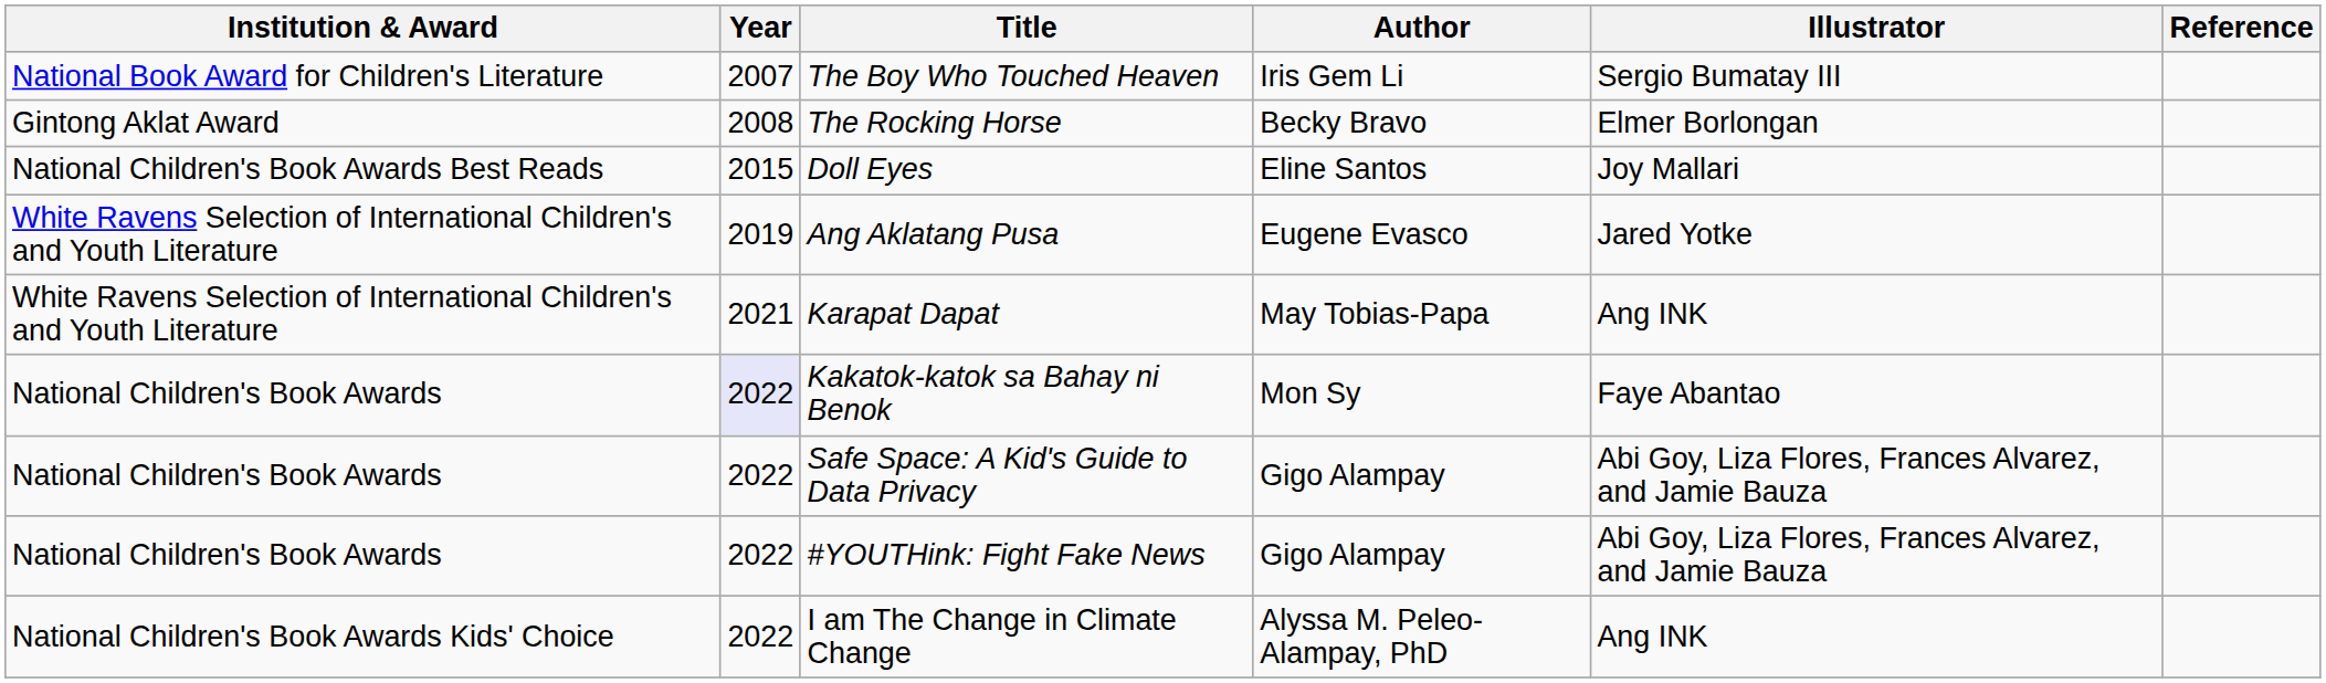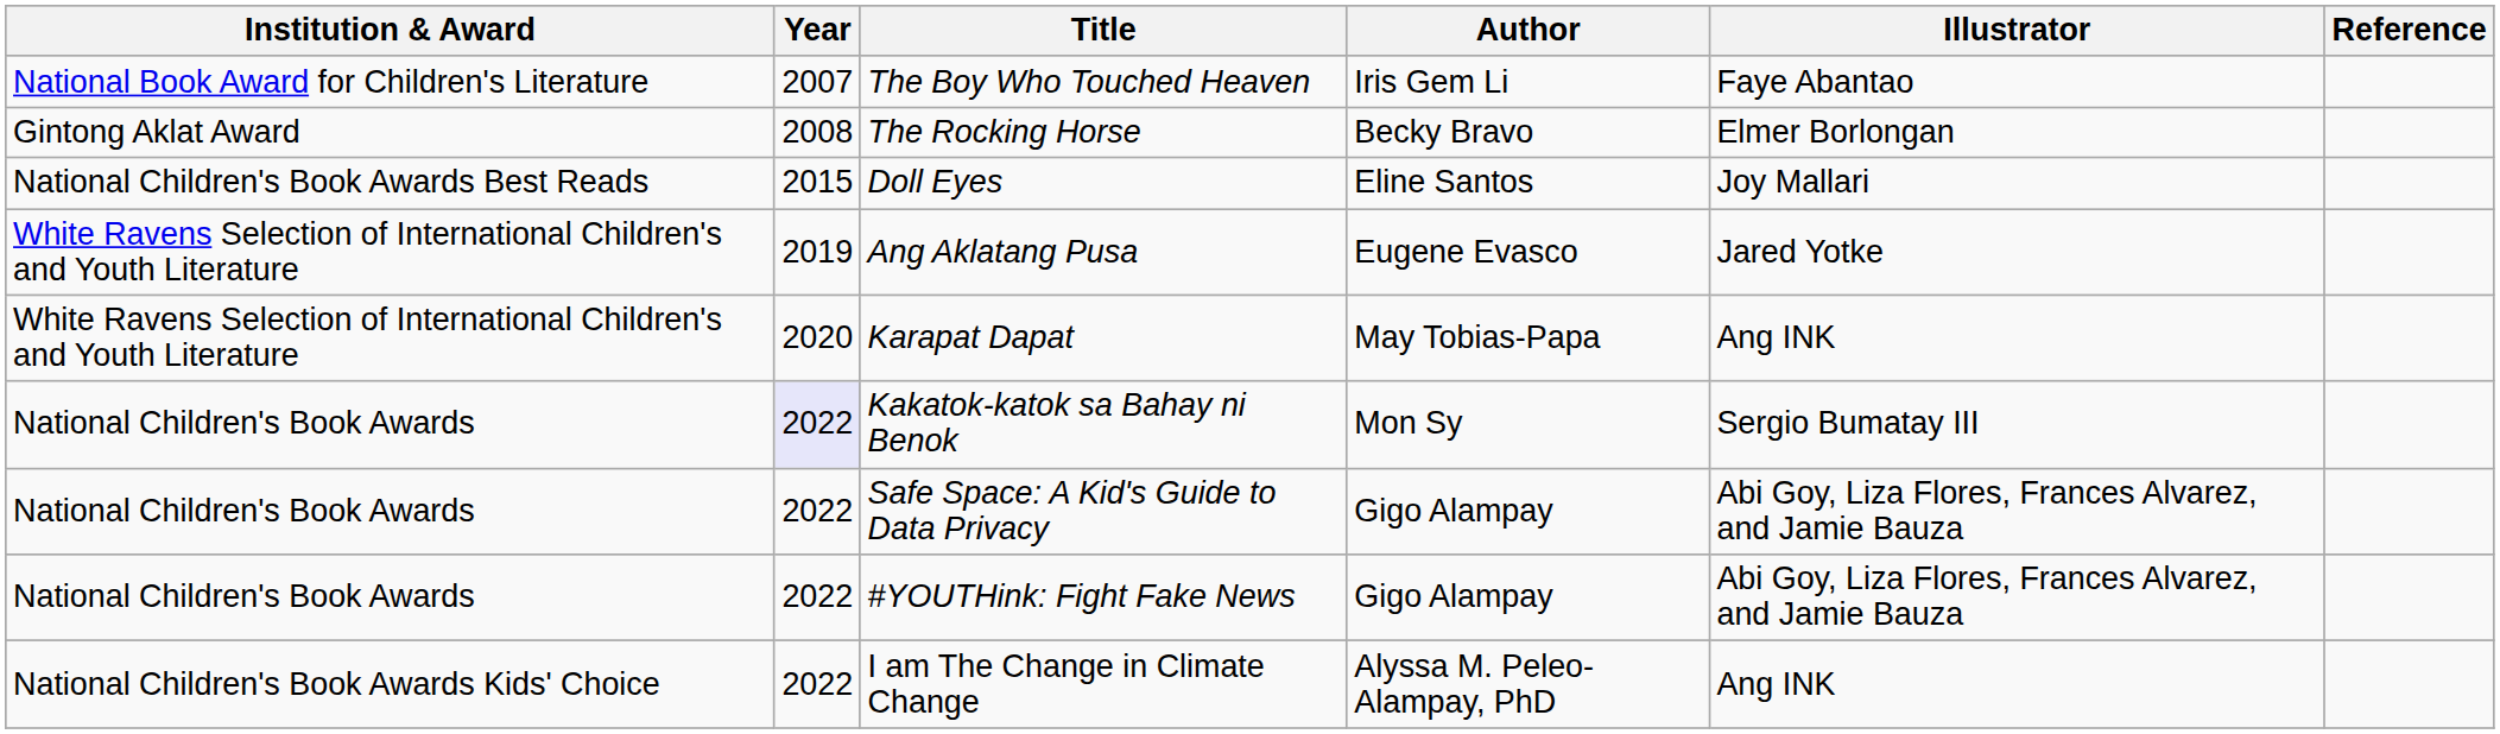The Boy Who Touched Heaven | Illustrator: Sergio Bumatay III -> Faye Abantao
Karapat Dapat | Year: 2021 -> 2020
Kakatok-katok sa Bahay ni Benok | Illustrator: Faye Abantao -> Sergio Bumatay III
